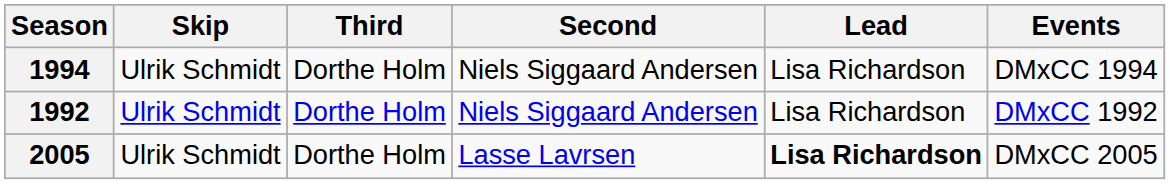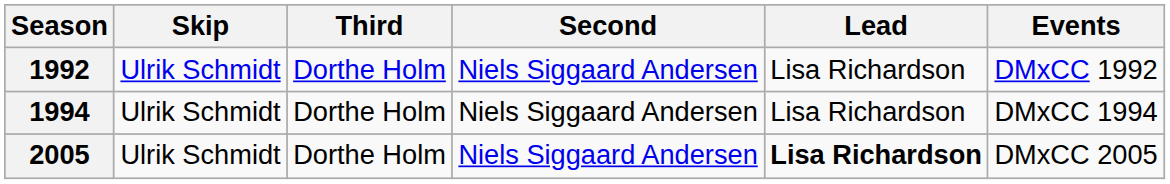rows swapped: 1992 <-> 1994
2005 | Second: Lasse Lavrsen -> Niels Siggaard Andersen
